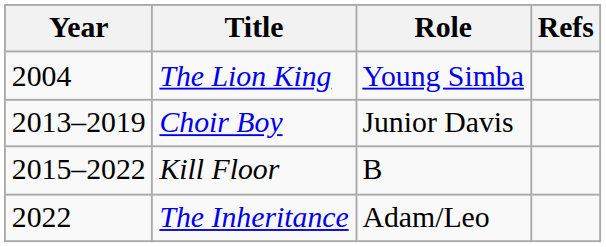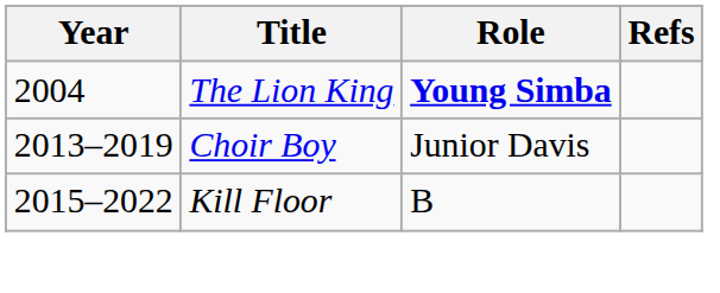The Lion King | Role: normal -> bold
- row: 2022 | The Inheritance | Adam/Leo
